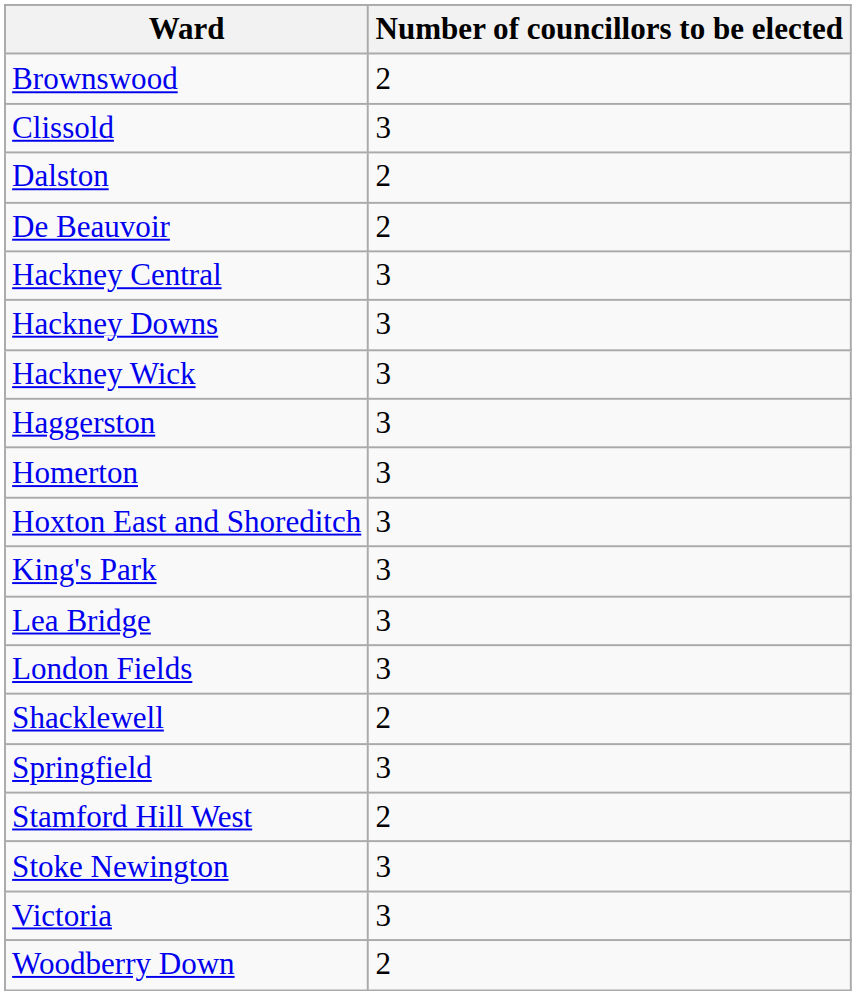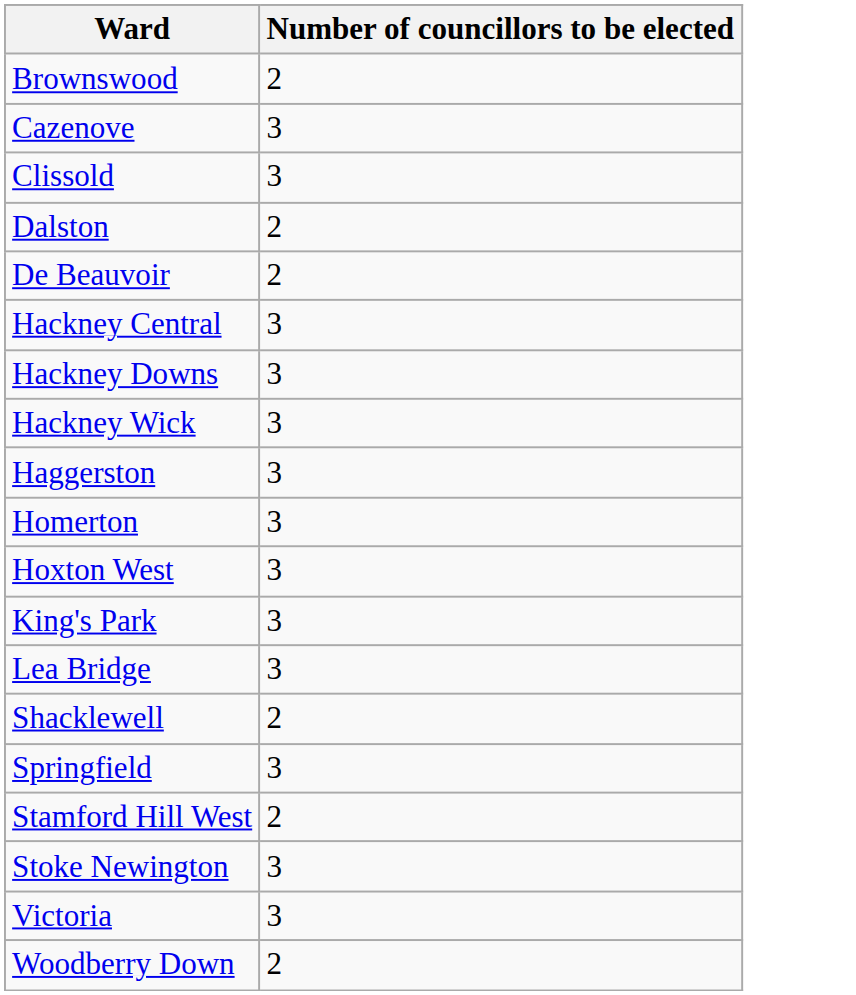+ row: Cazenove | 3
- row: Hoxton East and Shoreditch | 3
+ row: Hoxton West | 3
- row: London Fields | 3
